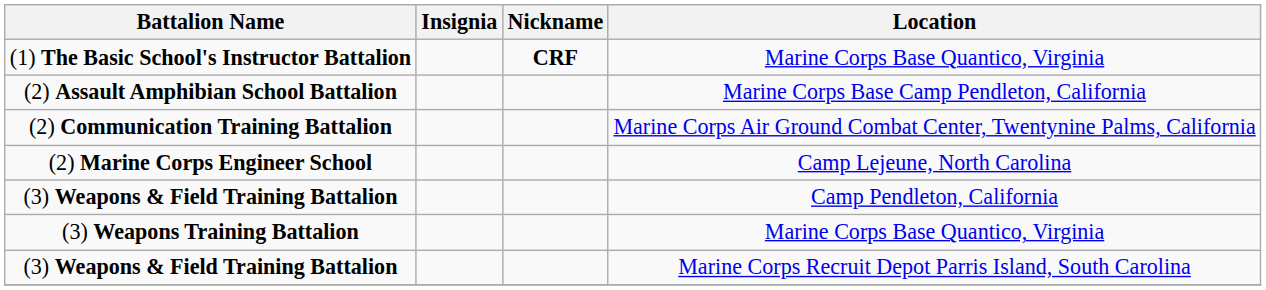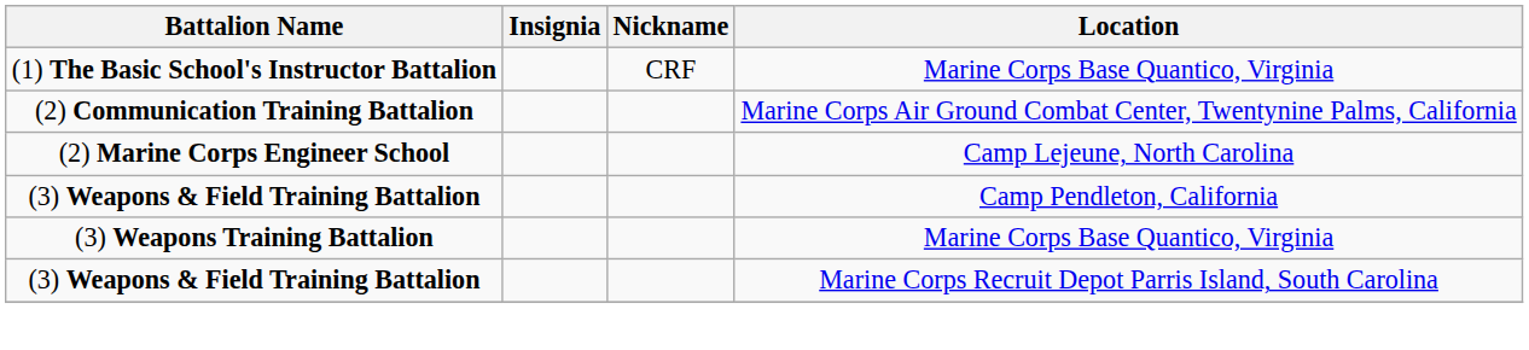(1) The Basic School's Instructor Battalion | Nickname: bold -> normal
- row: (2) Assault Amphibian School Battalion | Marine Corps Base Camp Pendleton, California
